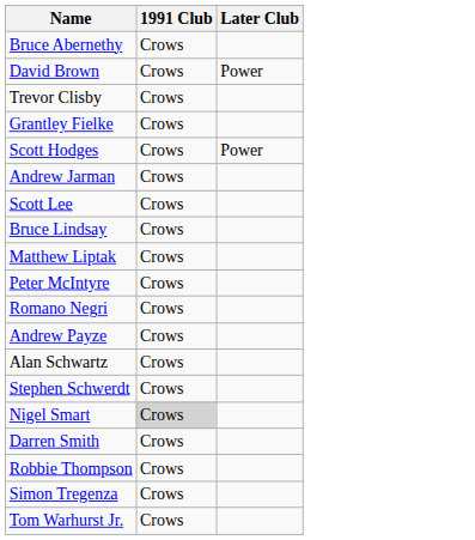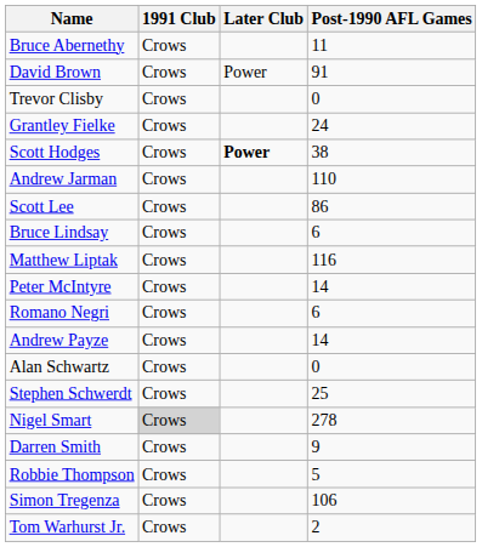+ column: Post-1990 AFL Games | 11 | 91 | 0 | 24 | 38 | 110 | 86 | 6 | 116 | 14 | 6 | 14 | 0 | 25 | 278 | 9 | 5 | 106 | 2
Scott Hodges | Later Club: normal -> bold
